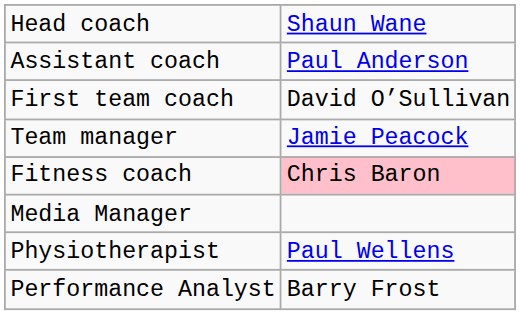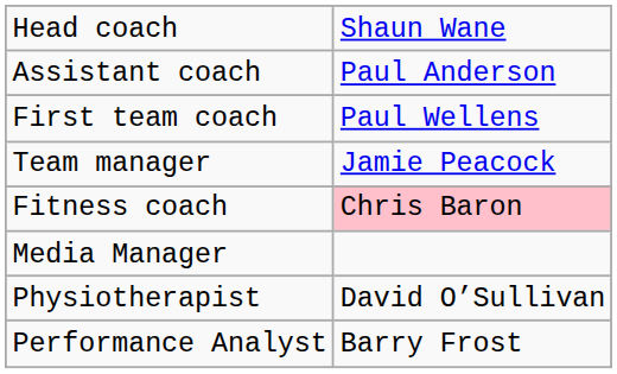First team coach | column 2: David O’Sullivan -> Paul Wellens
Physiotherapist | column 2: Paul Wellens -> David O’Sullivan
